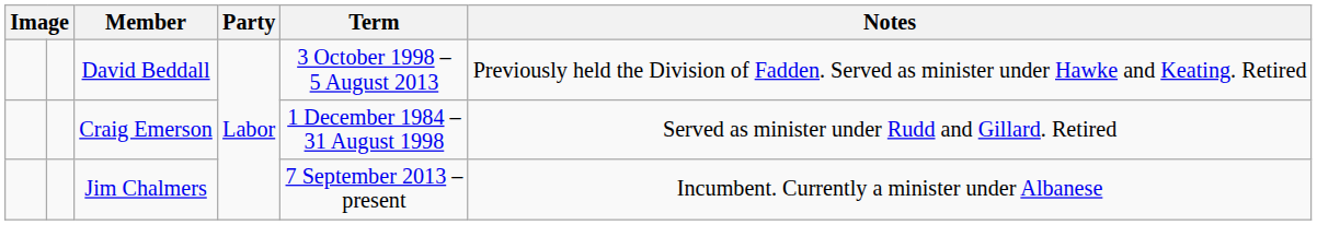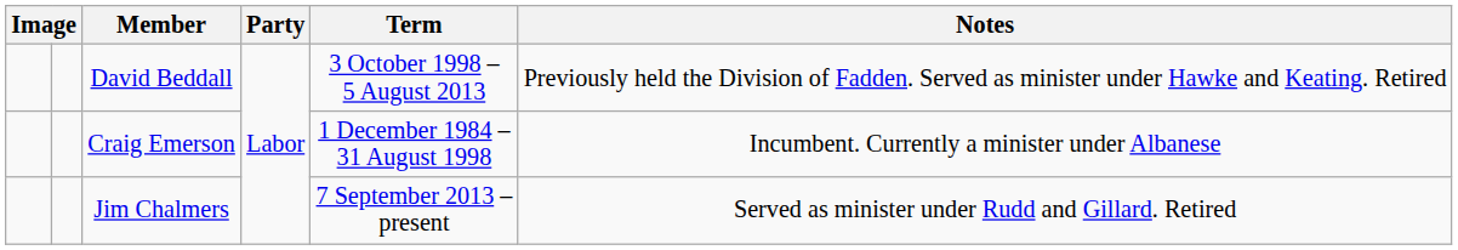Craig Emerson | Notes: Served as minister under Rudd and Gillard. Retired -> Incumbent. Currently a minister under Albanese
Jim Chalmers | Notes: Incumbent. Currently a minister under Albanese -> Served as minister under Rudd and Gillard. Retired
